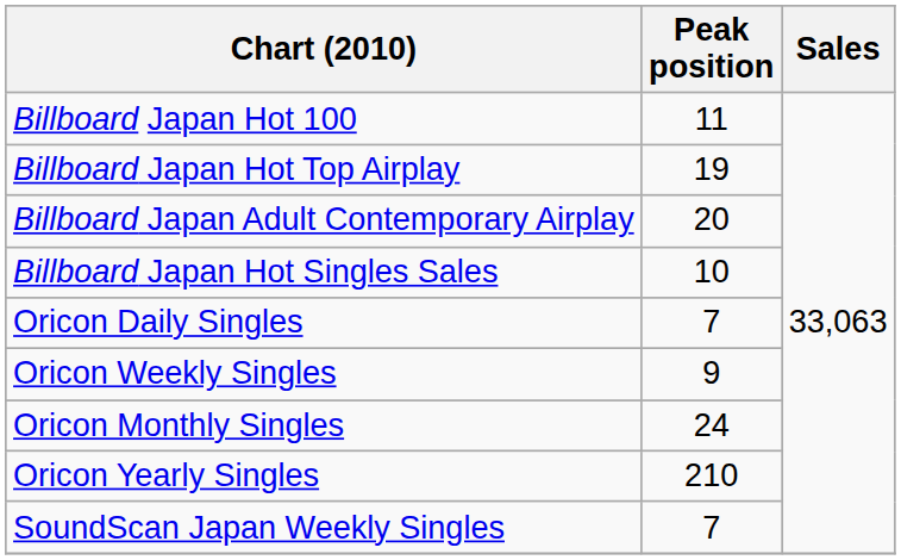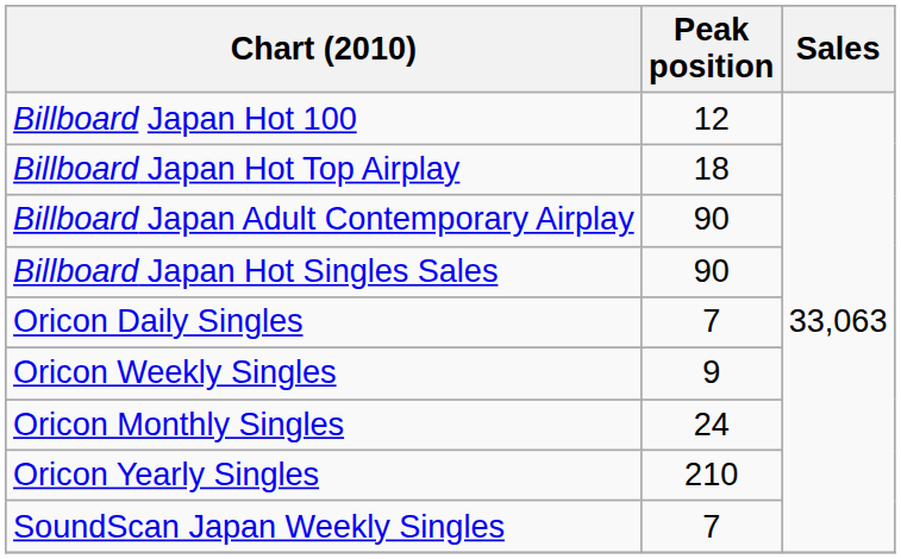Billboard Japan Hot 100 | Peak position: 11 -> 12
Billboard Japan Hot Top Airplay | Peak position: 19 -> 18
Billboard Japan Adult Contemporary Airplay | Peak position: 20 -> 90
Billboard Japan Hot Singles Sales | Peak position: 10 -> 90
